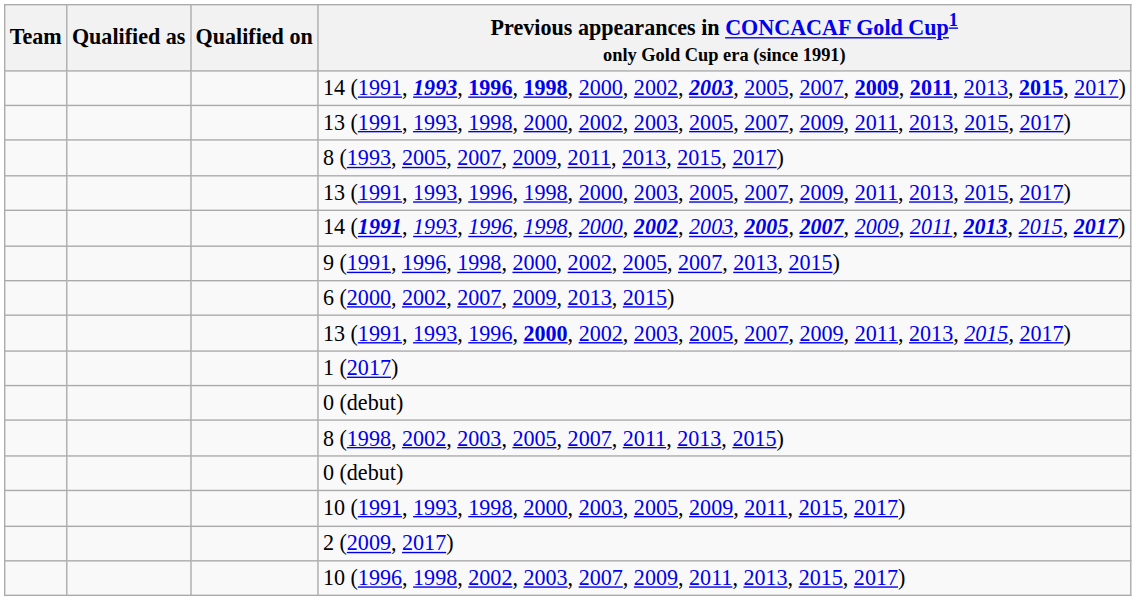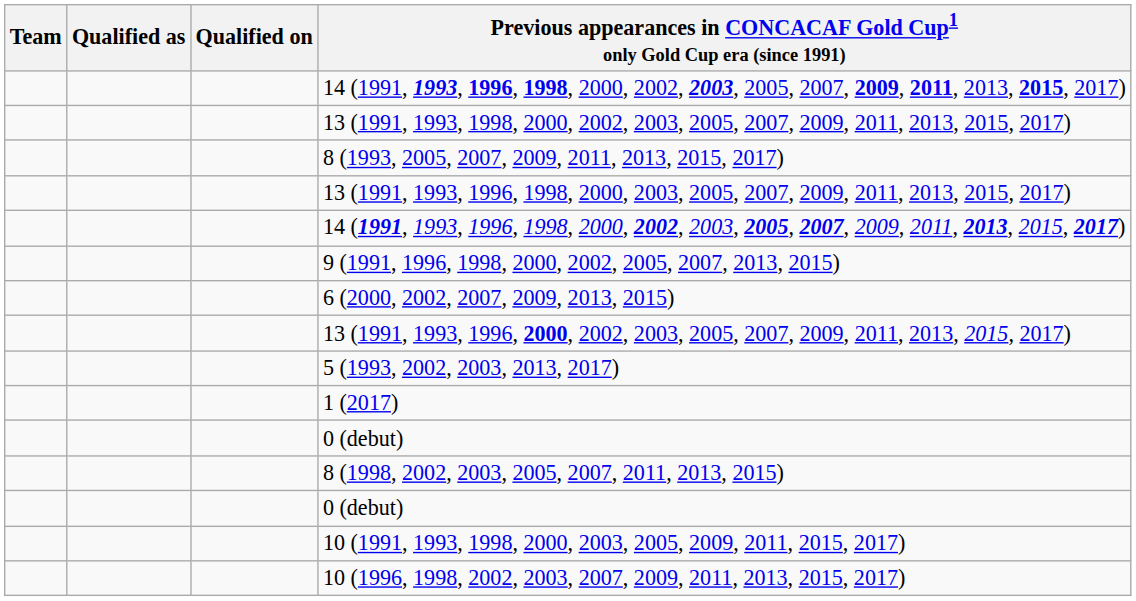+ row: 5 (1993, 2002, 2003, 2013, 2017)
- row: 2 (2009, 2017)
